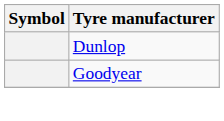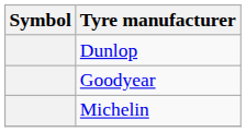+ row: Michelin
